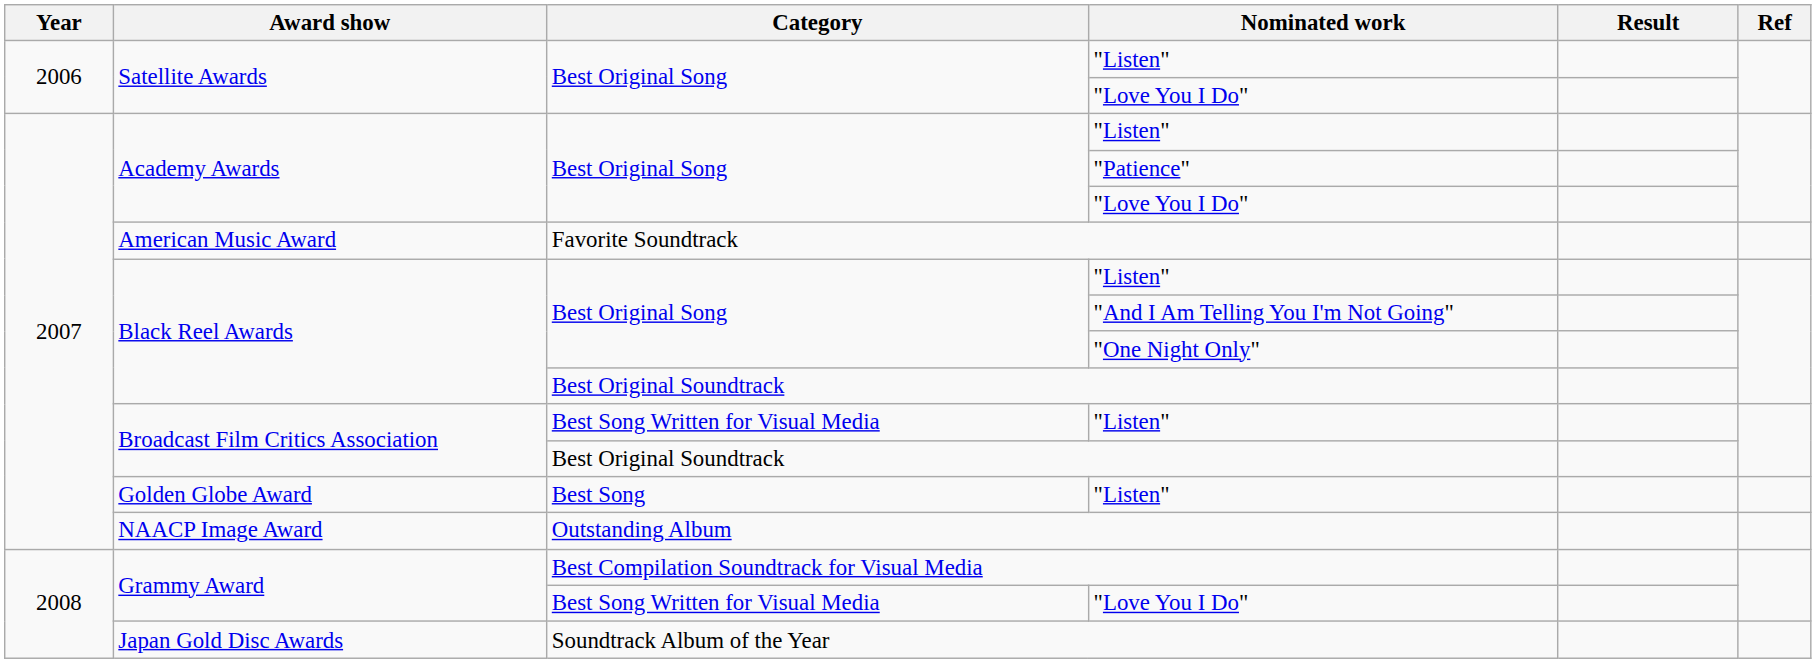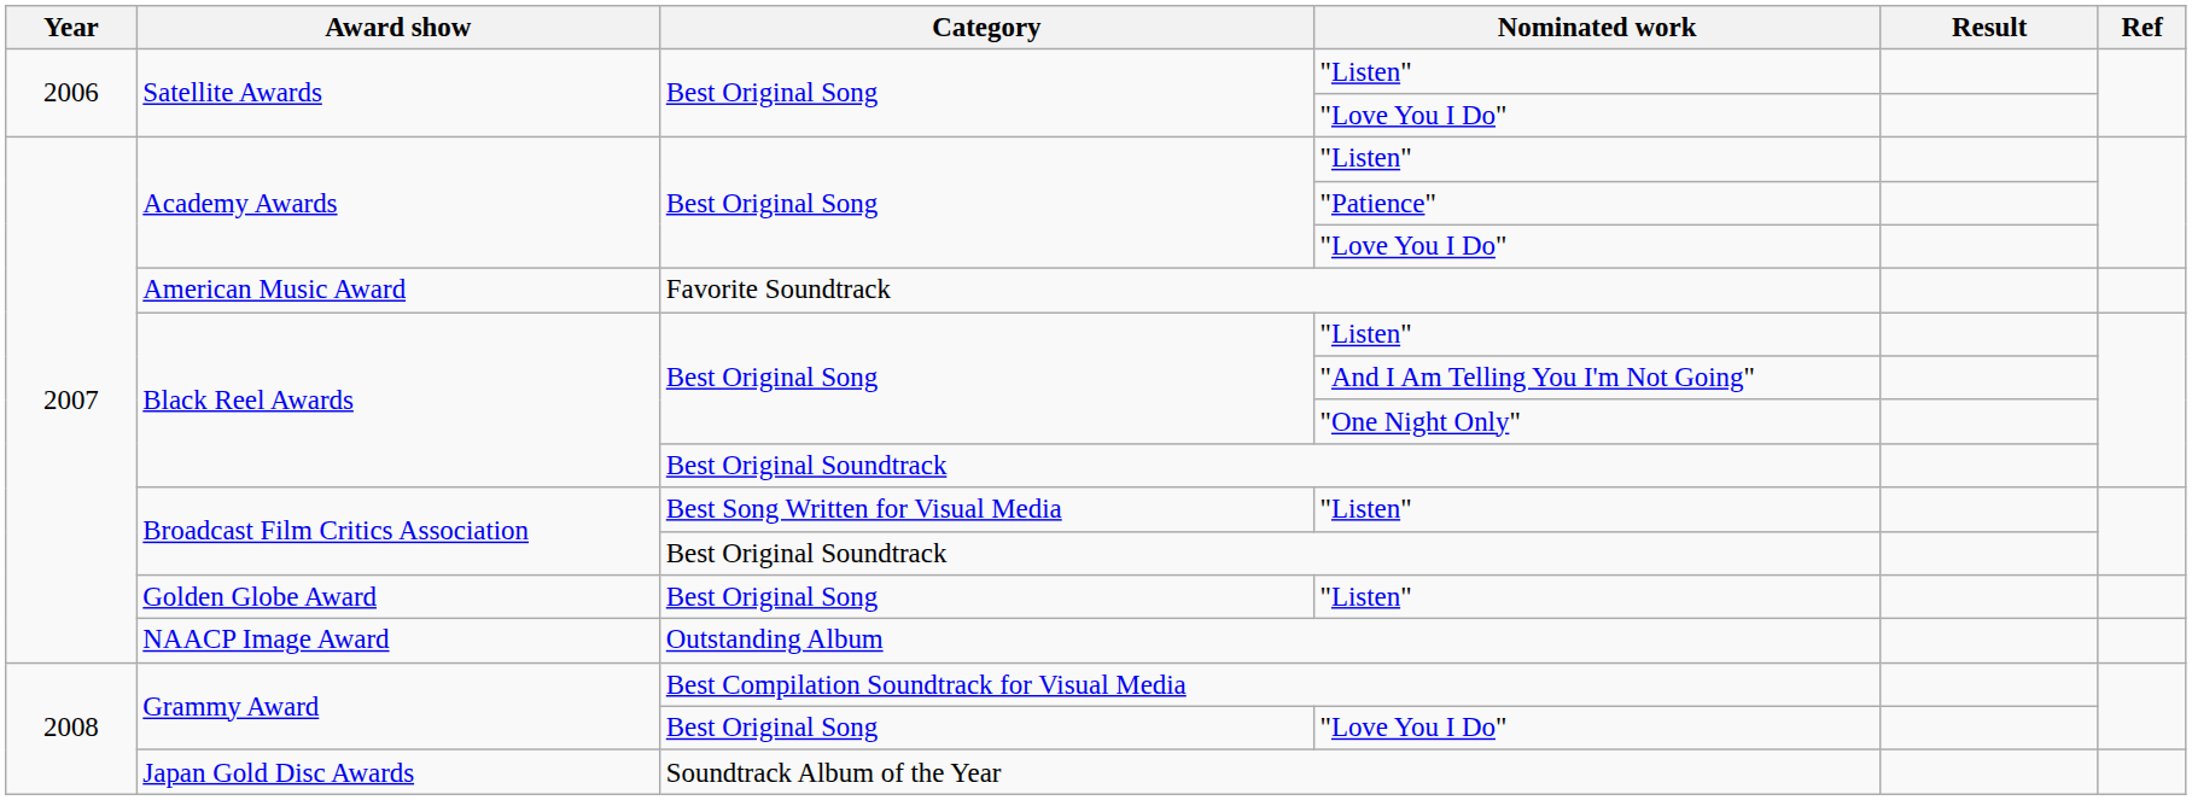Golden Globe Award / "Listen" | Category: Best Song -> Best Original Song
Grammy Award / "Love You I Do" | Category: Best Song Written for Visual Media -> Best Original Song
